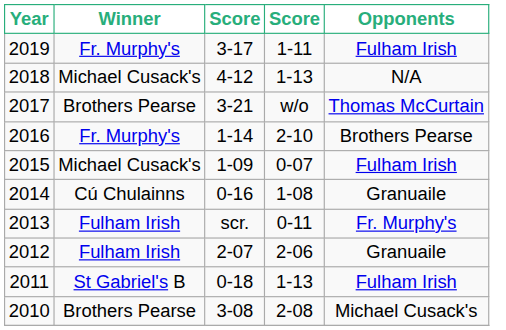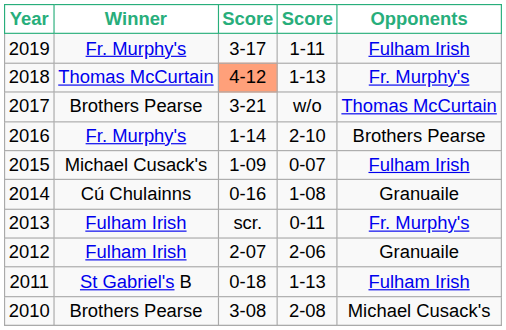2018 | Winner: Michael Cusack's -> Thomas McCurtain
2018 | column 3: no background -> lightsalmon background
2018 | Opponents: N/A -> Fr. Murphy's
